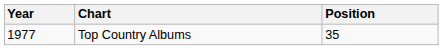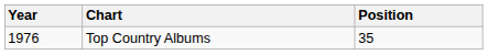Top Country Albums | Year: 1977 -> 1976
